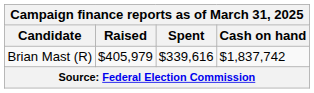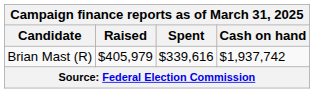Brian Mast (R) | Cash on hand: $1,837,742 -> $1,937,742
